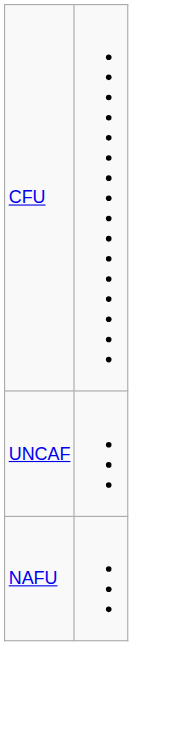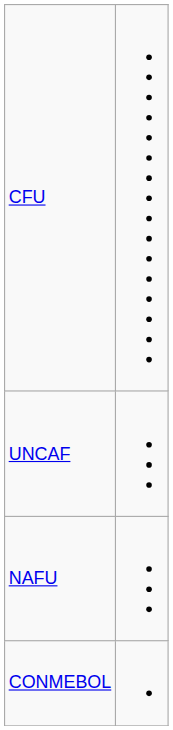+ row: CONMEBOL
